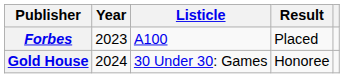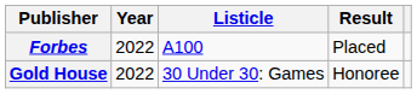Forbes | Year: 2023 -> 2022
Gold House | Year: 2024 -> 2022
